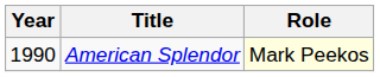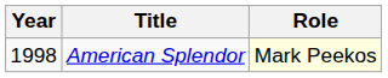American Splendor | Year: 1990 -> 1998
